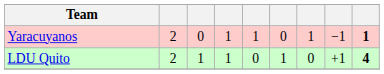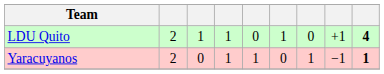rows swapped: LDU Quito <-> Yaracuyanos
